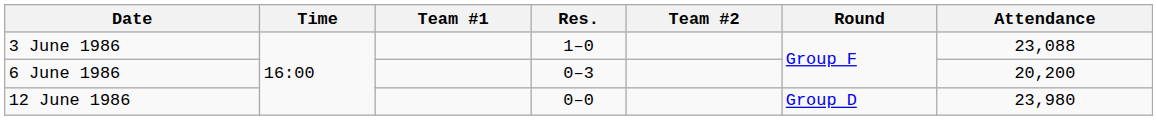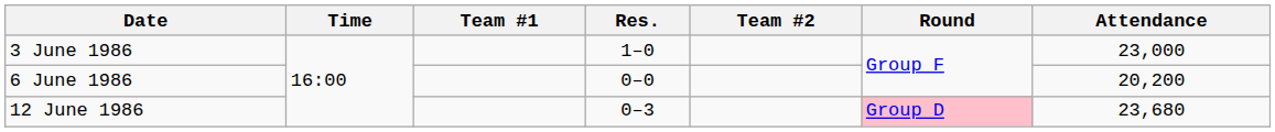3 June 1986 | Attendance: 23,088 -> 23,000
6 June 1986 | Res.: 0–3 -> 0–0
12 June 1986 | Res.: 0–0 -> 0–3
12 June 1986 | Round: no background -> pink background
12 June 1986 | Attendance: 23,980 -> 23,680
